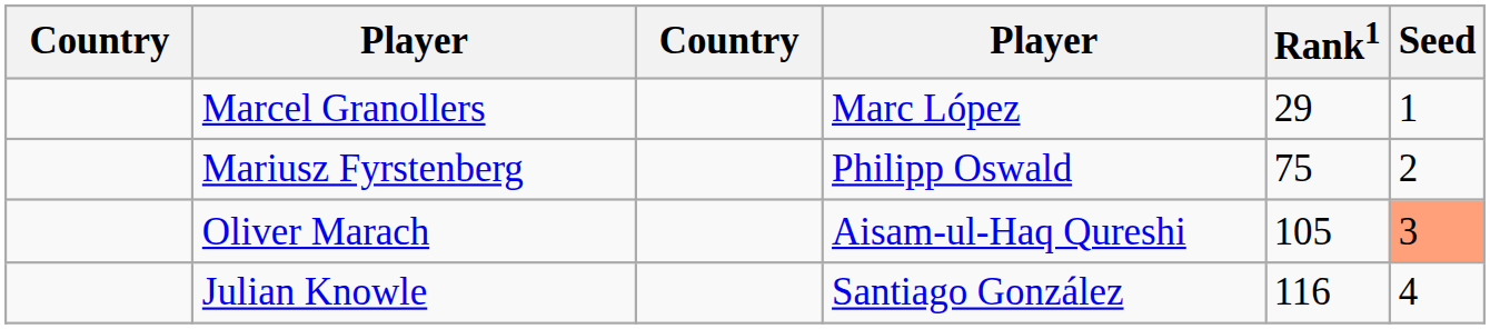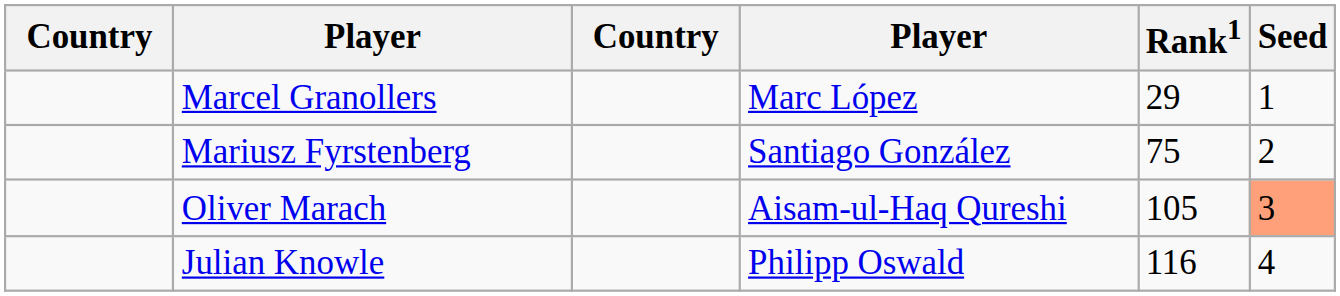Mariusz Fyrstenberg | column 4: Philipp Oswald -> Santiago González
Julian Knowle | column 4: Santiago González -> Philipp Oswald
